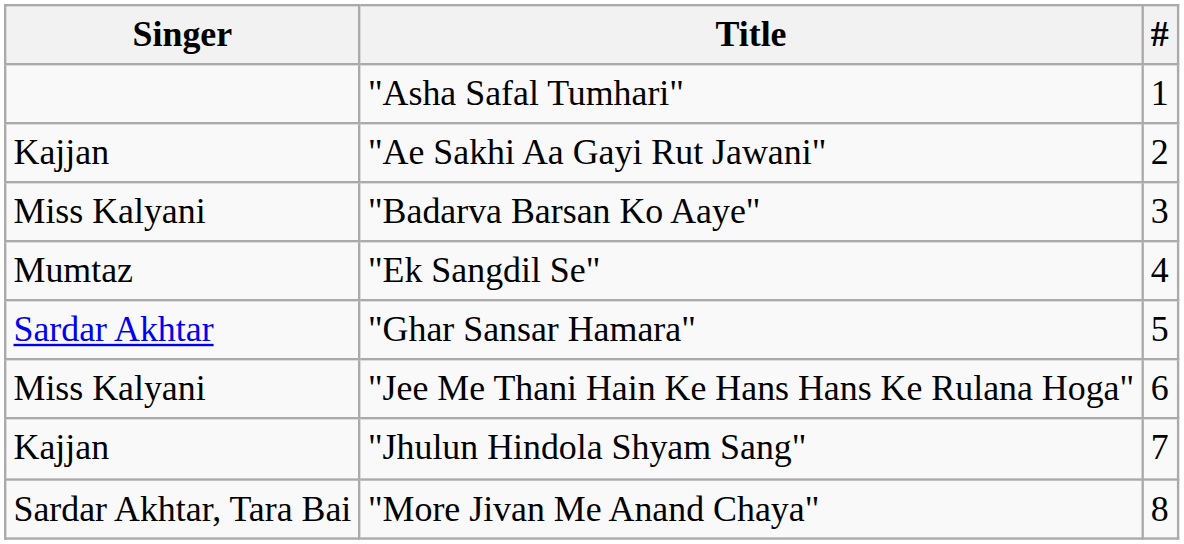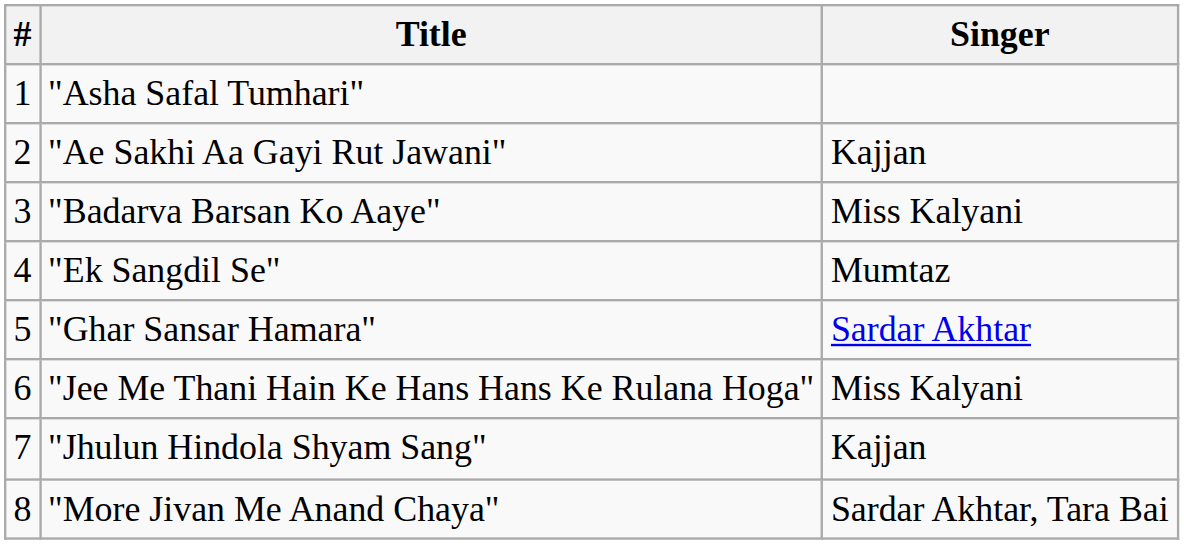columns swapped: # <-> Singer
